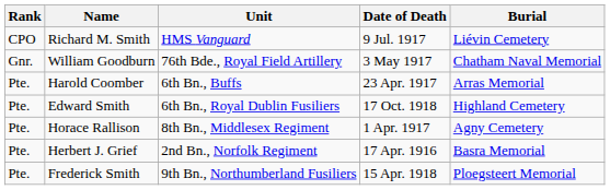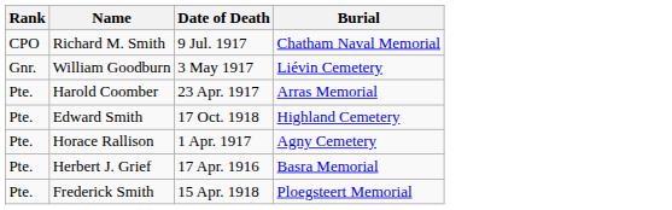- column: Unit | HMS Vanguard | 76th Bde., Royal Field Artillery | 6th Bn., Buffs | 6th Bn., Royal Dublin Fusiliers | 8th Bn., Middlesex Regiment | 2nd Bn., Norfolk Regiment | 9th Bn., Northumberland Fusiliers
Richard M. Smith | Burial: Liévin Cemetery -> Chatham Naval Memorial
William Goodburn | Burial: Chatham Naval Memorial -> Liévin Cemetery
